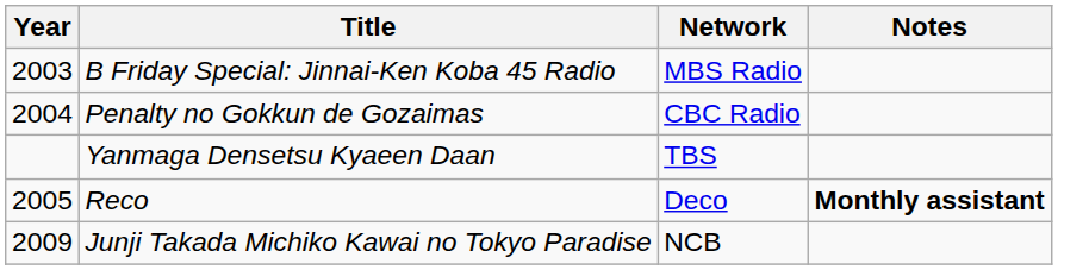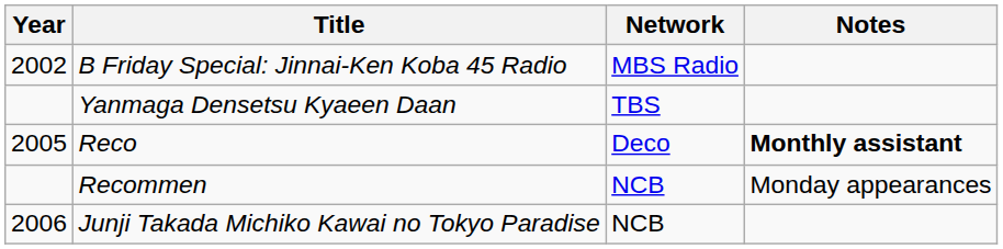B Friday Special: Jinnai-Ken Koba 45 Radio | Year: 2003 -> 2002
- row: 2004 | Penalty no Gokkun de Gozaimas | CBC Radio
+ row: Recommen | NCB | Monday appearances
Junji Takada Michiko Kawai no Tokyo Paradise | Year: 2009 -> 2006
